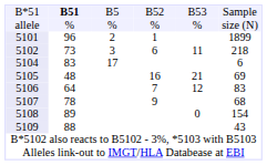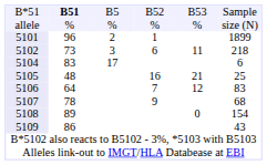5105 | column 6: 69 -> 25
5109 | column 2: 88 -> 86
